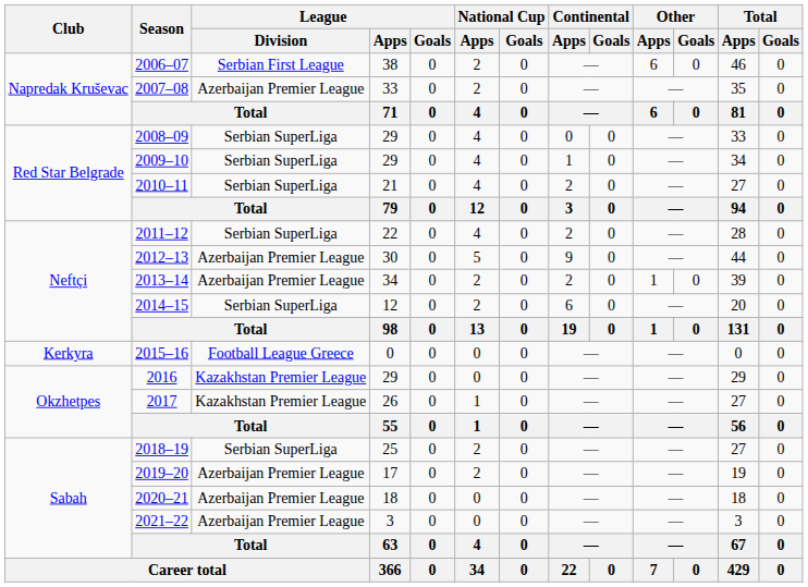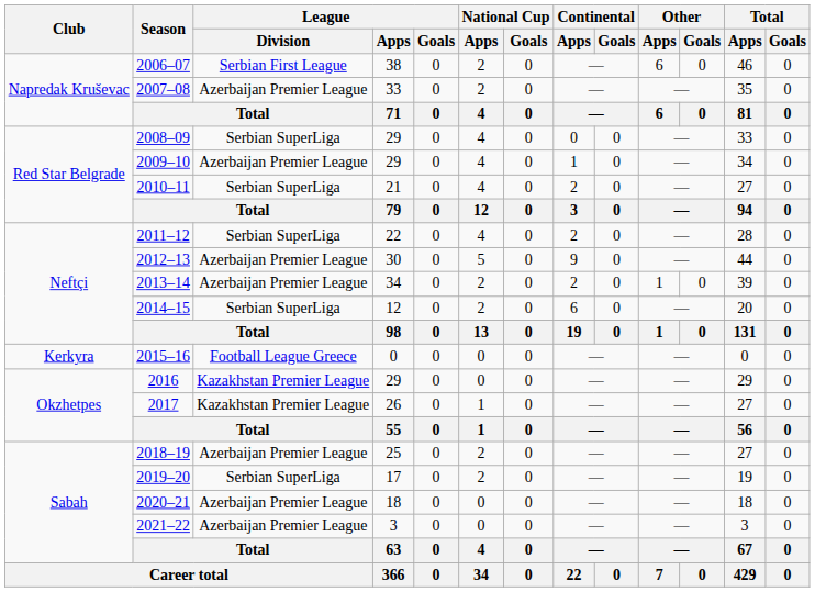2009–10 | League / Division: Serbian SuperLiga -> Azerbaijan Premier League
2018–19 | League / Division: Serbian SuperLiga -> Azerbaijan Premier League
2019–20 | League / Division: Azerbaijan Premier League -> Serbian SuperLiga
